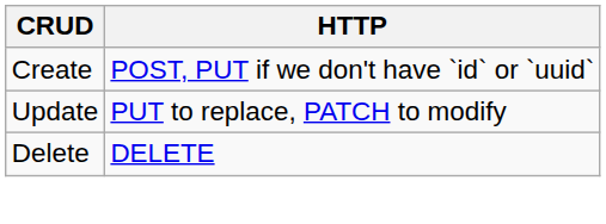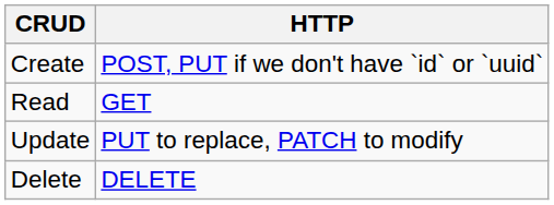+ row: Read | GET
